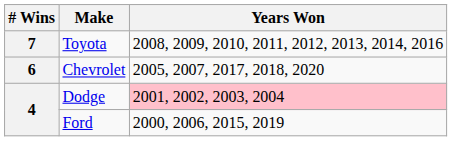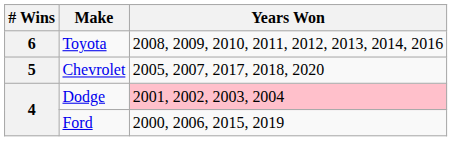Toyota | # Wins: 7 -> 6
Chevrolet | # Wins: 6 -> 5
